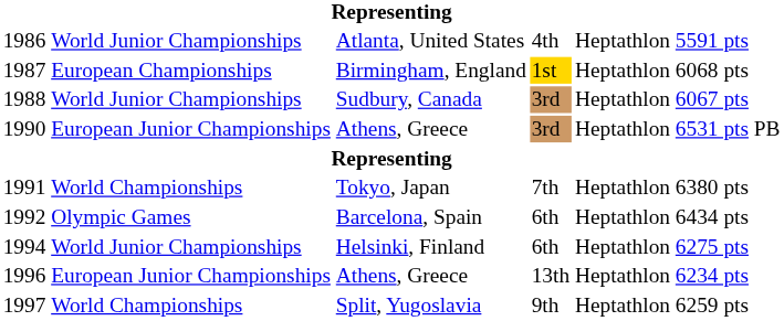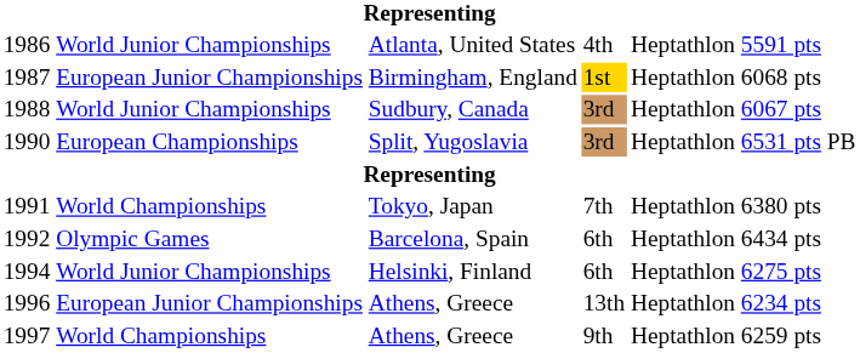1987 | column 2: European Championships -> European Junior Championships
1990 | column 2: European Junior Championships -> European Championships
1990 | column 3: Athens, Greece -> Split, Yugoslavia
1997 | column 3: Split, Yugoslavia -> Athens, Greece
